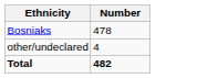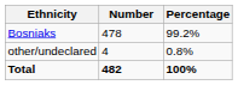+ column: Percentage | 99.2% | 0.8% | 100%
